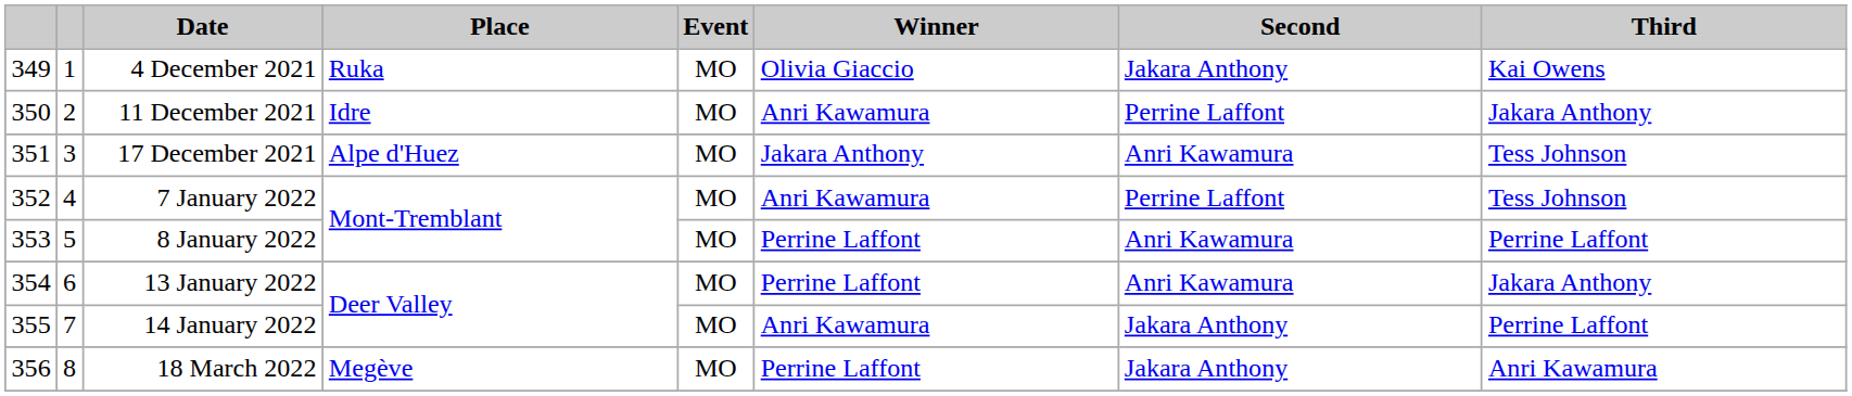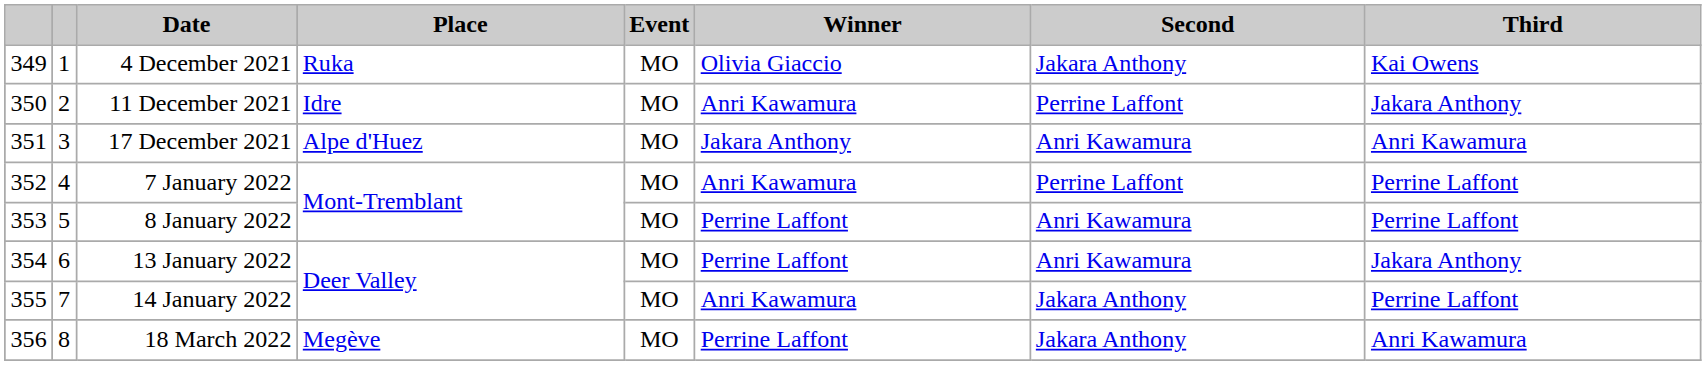17 December 2021 | Third: Tess Johnson -> Anri Kawamura
7 January 2022 | Third: Tess Johnson -> Perrine Laffont
